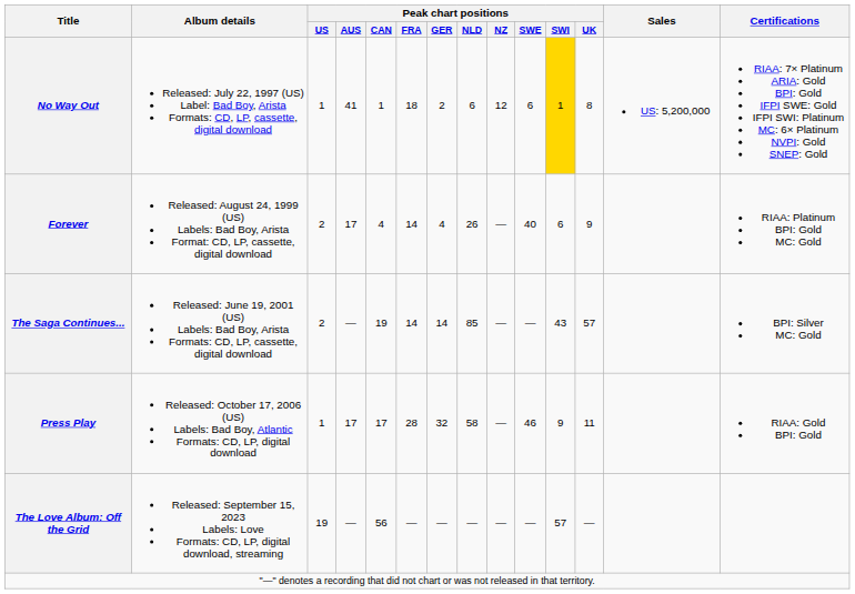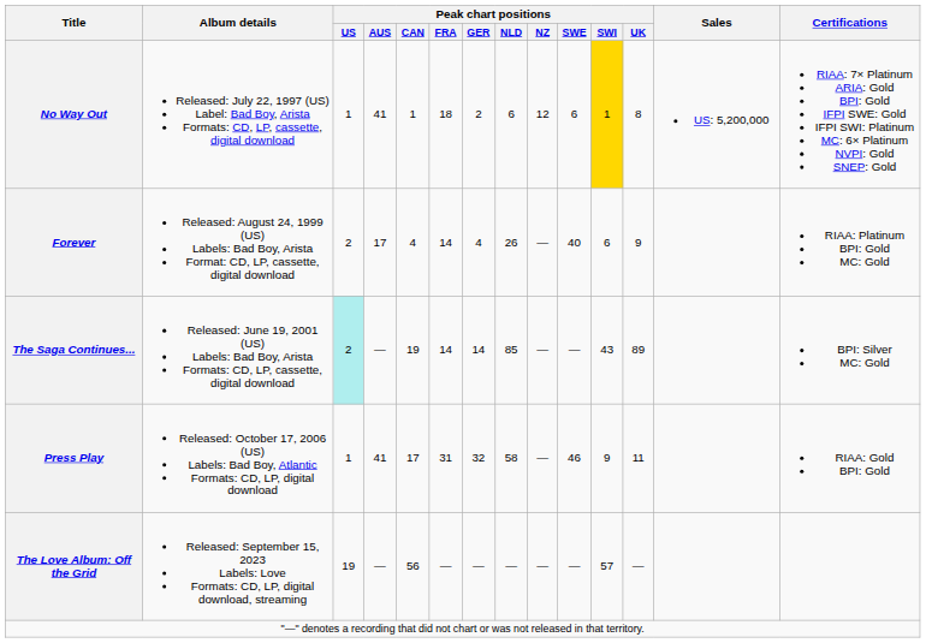The Saga Continues... | Peak chart positions / US: no background -> paleturquoise background
The Saga Continues... | Peak chart positions / UK: 57 -> 89
Press Play | Peak chart positions / AUS: 17 -> 41
Press Play | Peak chart positions / FRA: 28 -> 31
